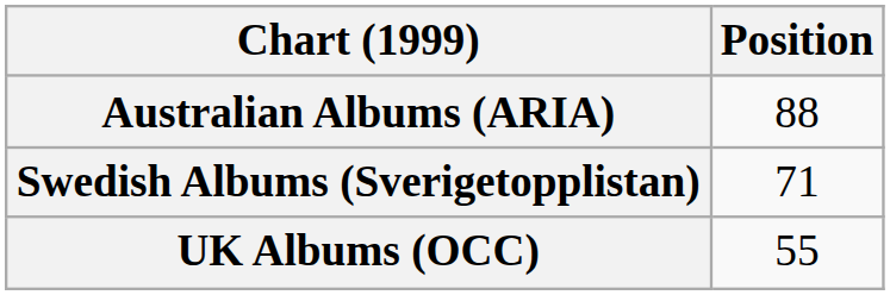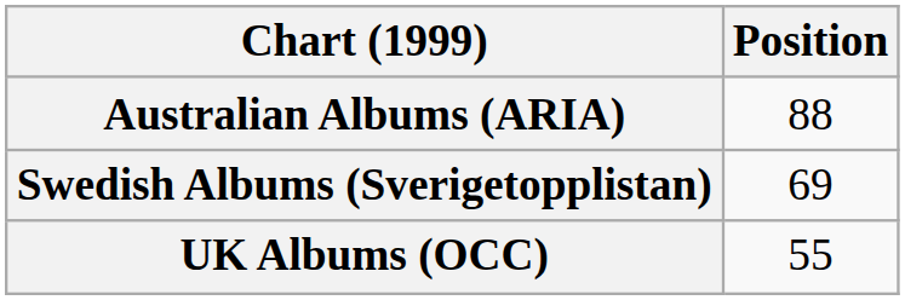Swedish Albums (Sverigetopplistan) | Position: 71 -> 69
